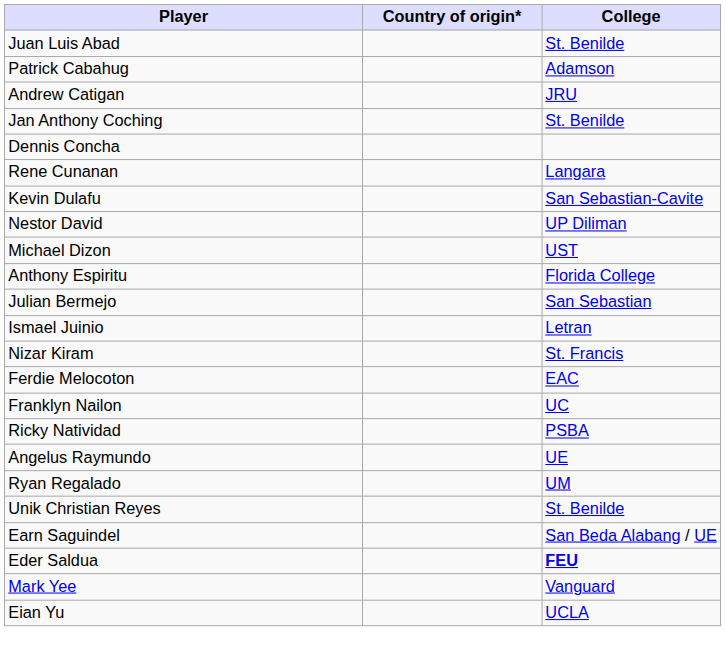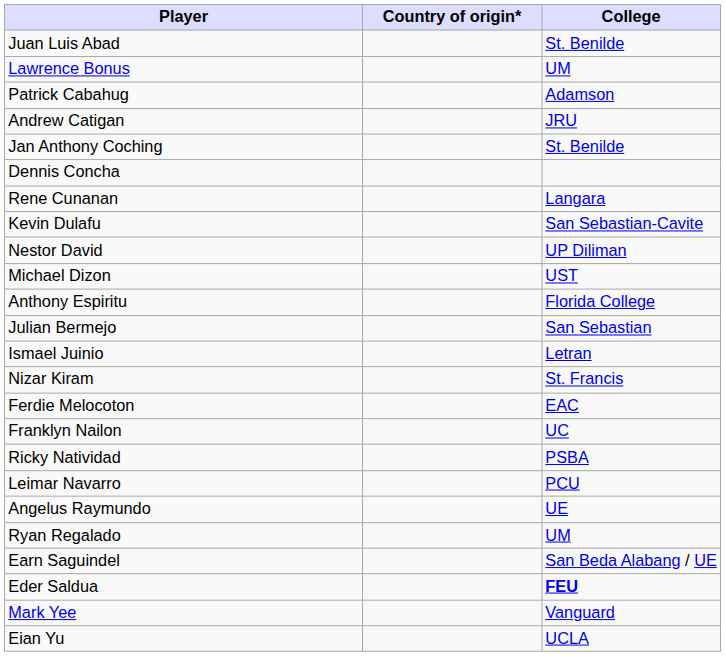+ row: Lawrence Bonus | UM
+ row: Leimar Navarro | PCU
- row: Unik Christian Reyes | St. Benilde
